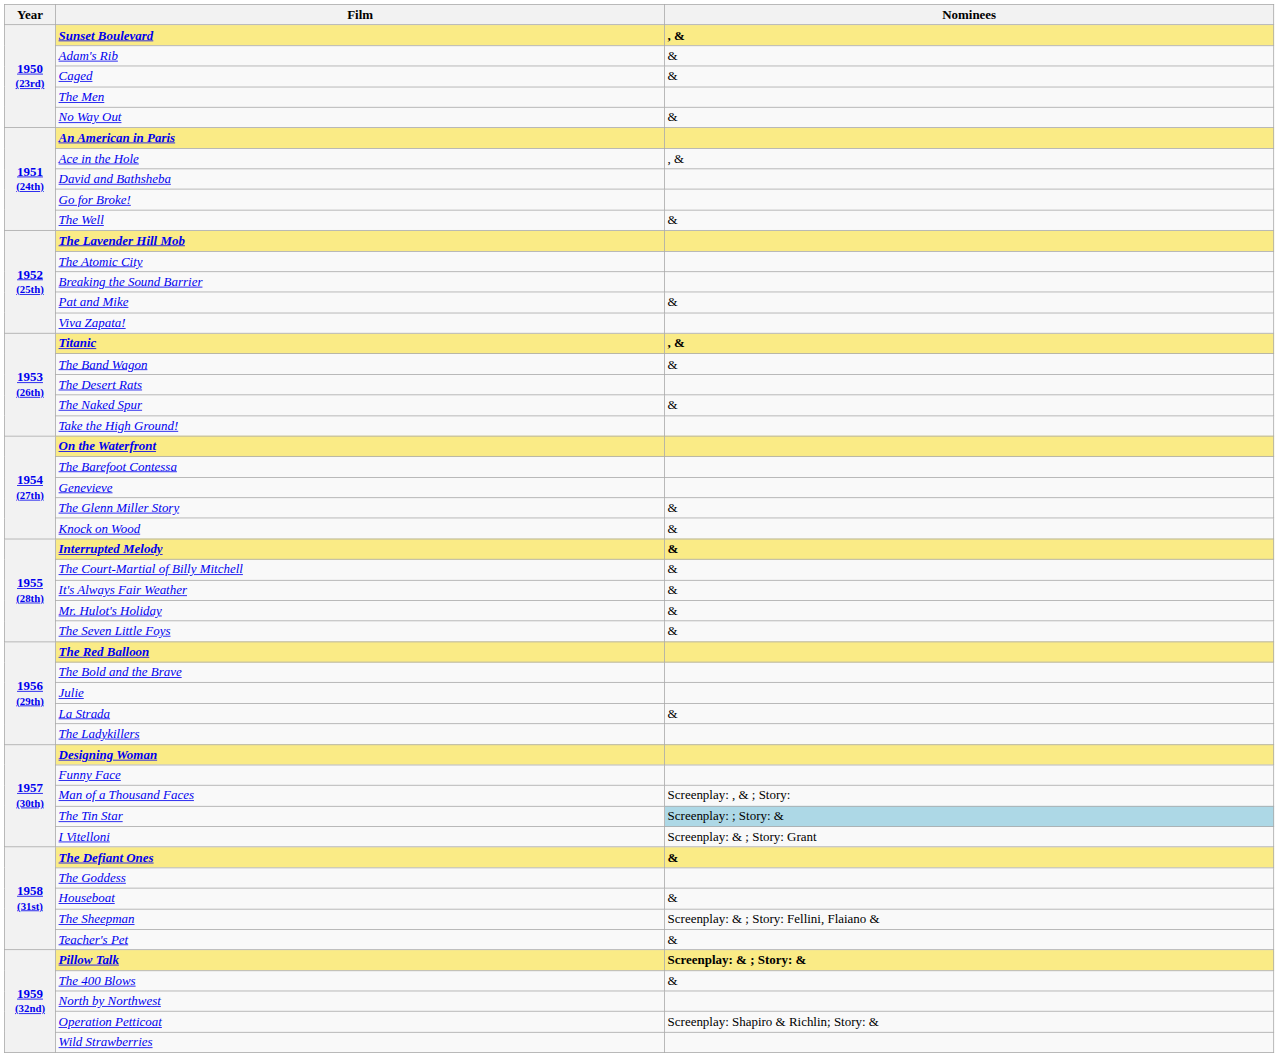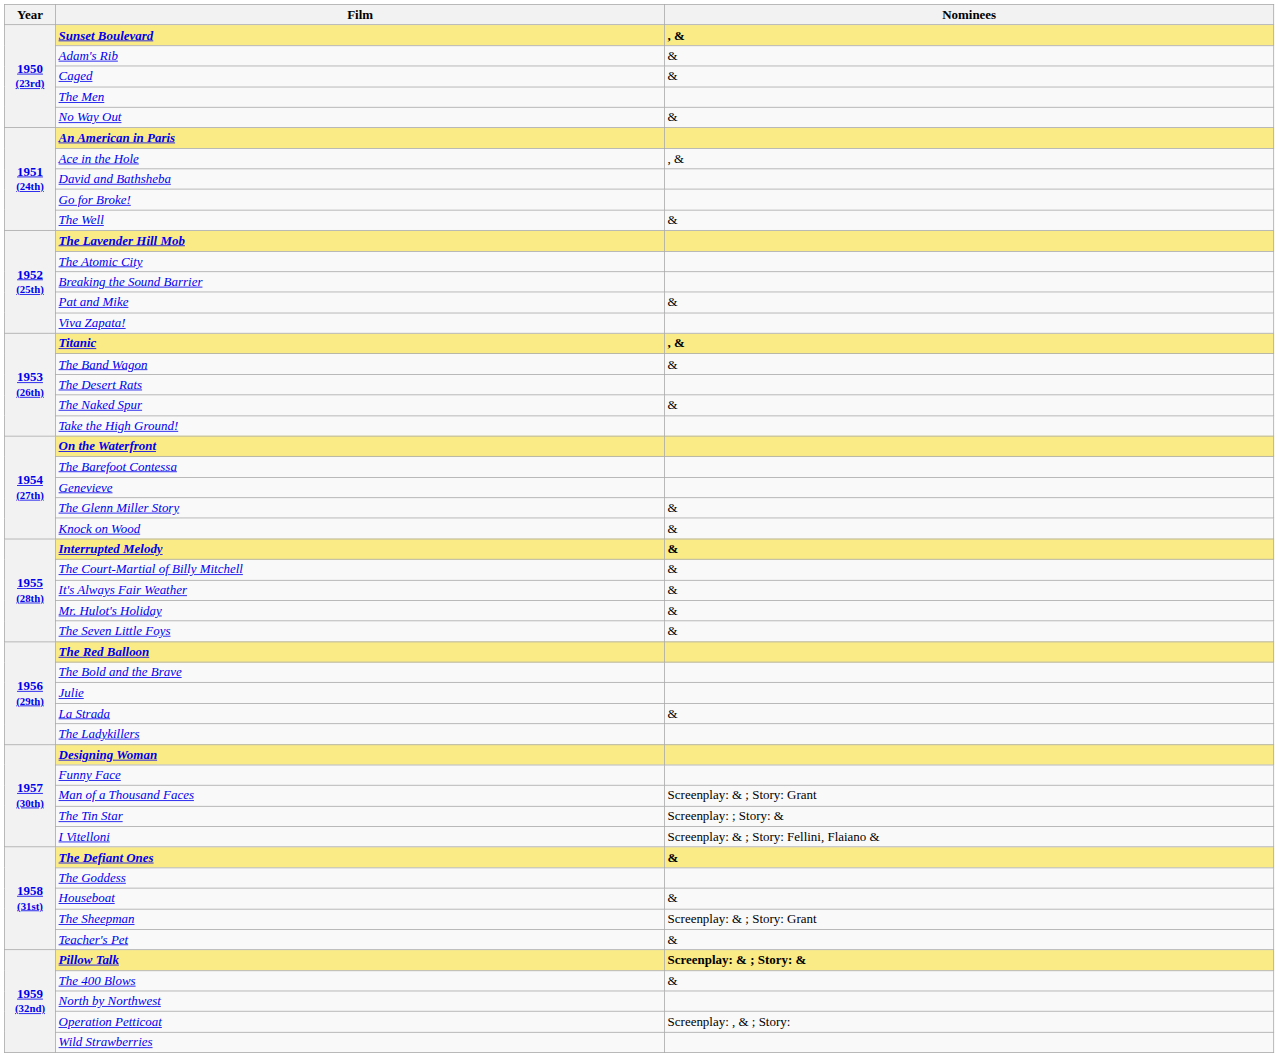Man of a Thousand Faces | Nominees: Screenplay: , & ; Story: -> Screenplay: & ; Story: Grant
The Tin Star | Nominees: lightblue background -> no background
I Vitelloni | Nominees: Screenplay: & ; Story: Grant -> Screenplay: & ; Story: Fellini, Flaiano &
The Sheepman | Nominees: Screenplay: & ; Story: Fellini, Flaiano & -> Screenplay: & ; Story: Grant
Operation Petticoat | Nominees: Screenplay: Shapiro & Richlin; Story: & -> Screenplay: , & ; Story:
